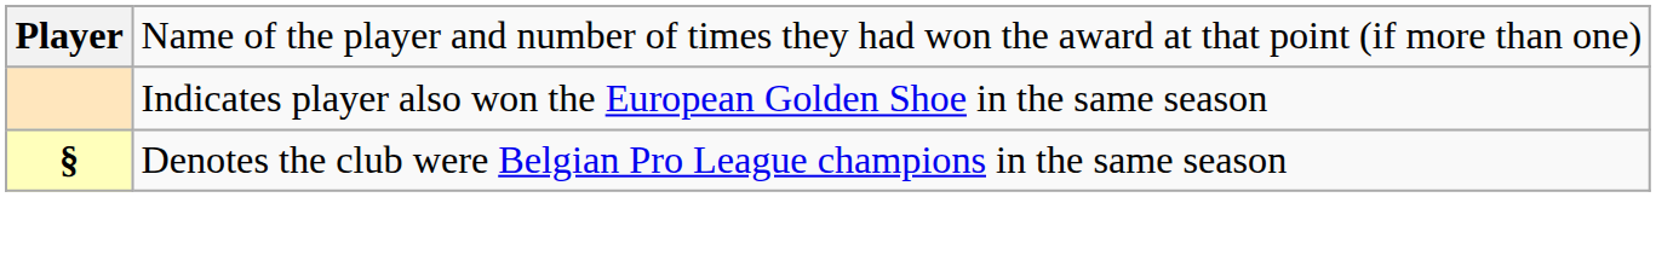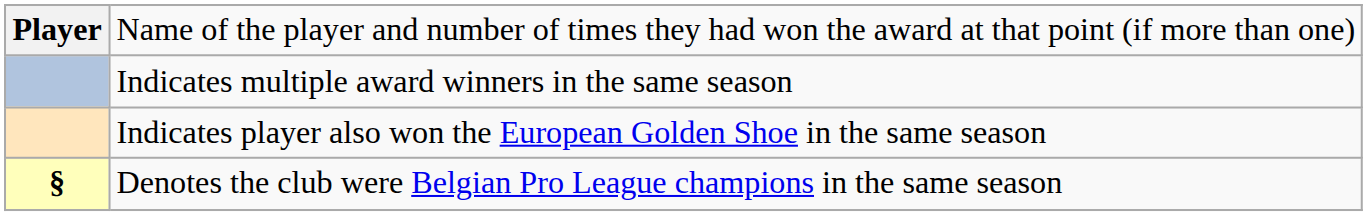+ row: Indicates multiple award winners in the same season
